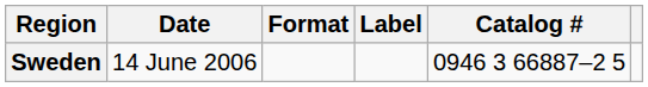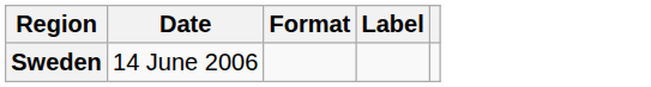- column: Catalog # | 0946 3 66887–2 5
